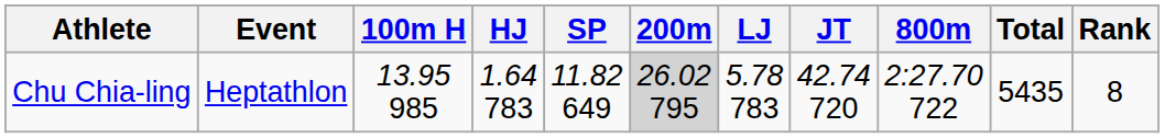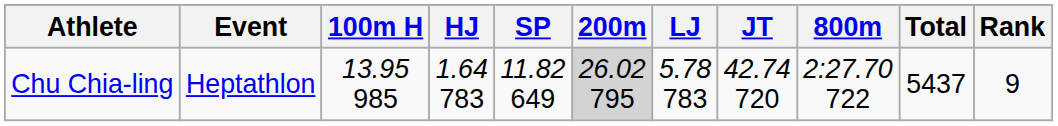Chu Chia-ling | Total: 5435 -> 5437
Chu Chia-ling | Rank: 8 -> 9
